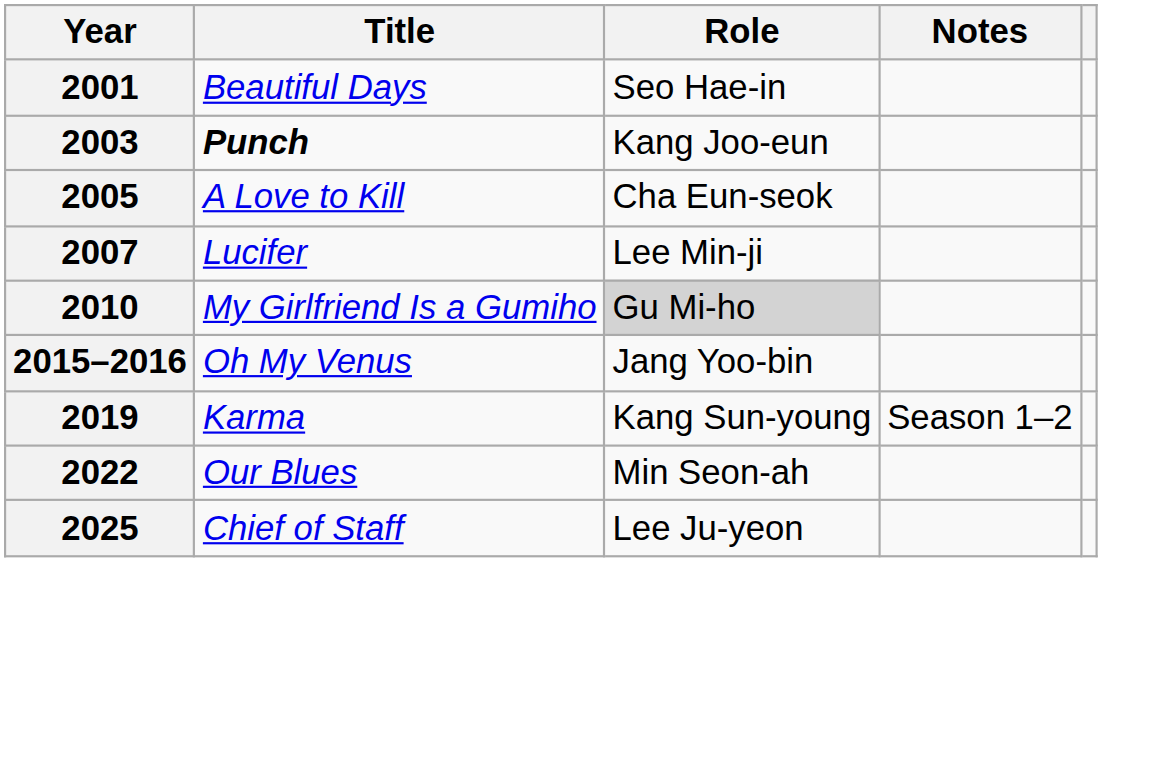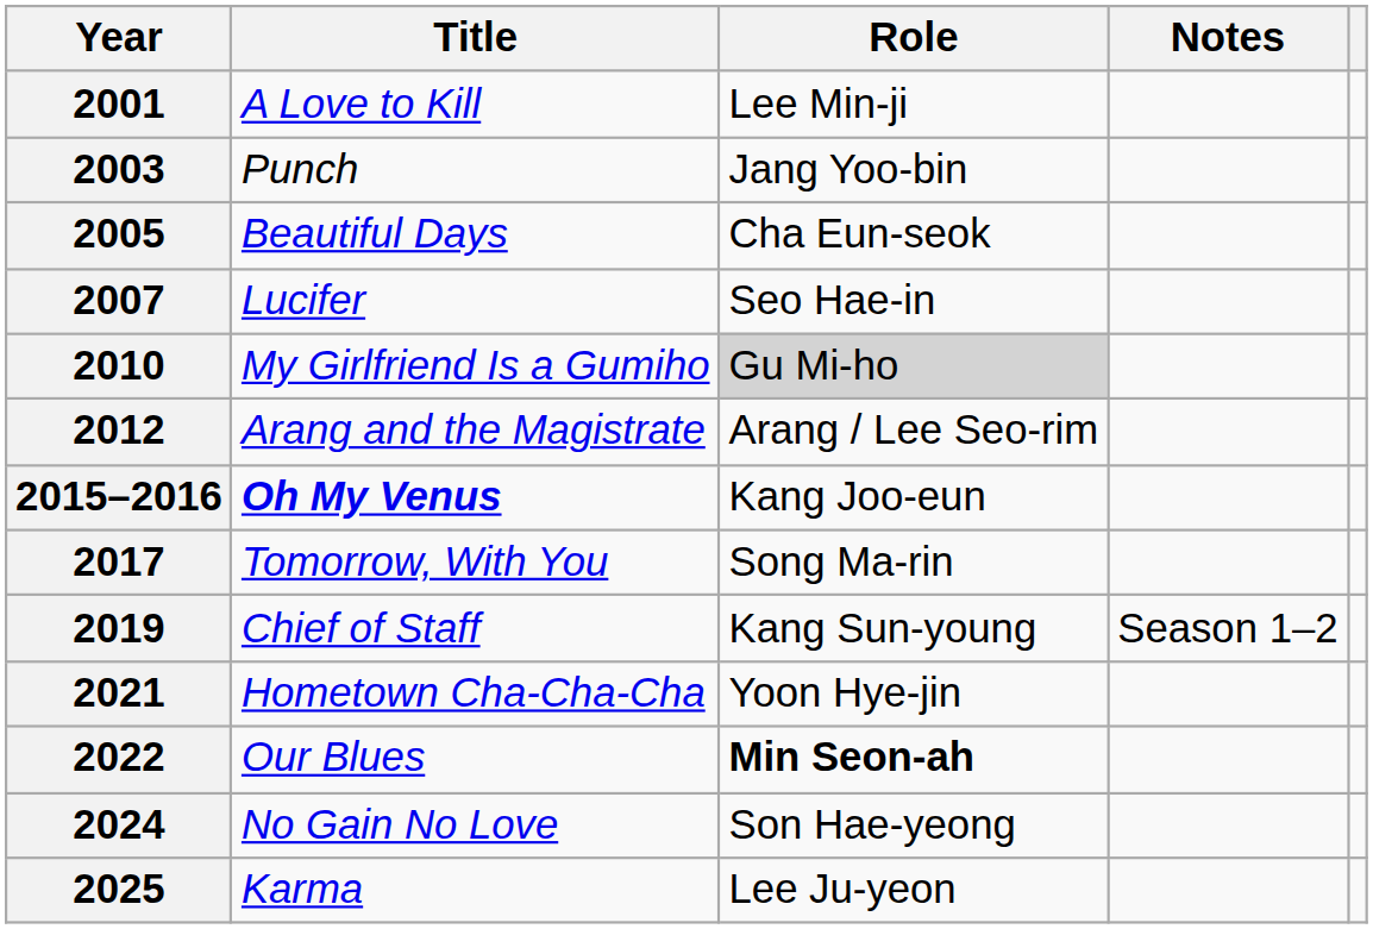2001 | Title: Beautiful Days -> A Love to Kill
2001 | Role: Seo Hae-in -> Lee Min-ji
2003 | Title: bold -> normal
2003 | Role: Kang Joo-eun -> Jang Yoo-bin
2005 | Title: A Love to Kill -> Beautiful Days
2007 | Role: Lee Min-ji -> Seo Hae-in
+ row: 2012 | Arang and the Magistrate | Arang / Lee Seo-rim
2015–2016 | Title: normal -> bold
2015–2016 | Role: Jang Yoo-bin -> Kang Joo-eun
+ row: 2017 | Tomorrow, With You | Song Ma-rin
2019 | Title: Karma -> Chief of Staff
+ row: 2021 | Hometown Cha-Cha-Cha | Yoon Hye-jin
2022 | Role: normal -> bold
+ row: 2024 | No Gain No Love | Son Hae-yeong
2025 | Title: Chief of Staff -> Karma
